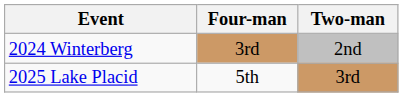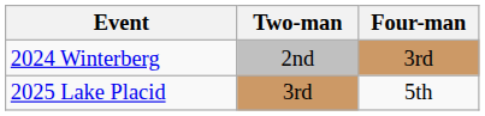columns swapped: Two-man <-> Four-man
